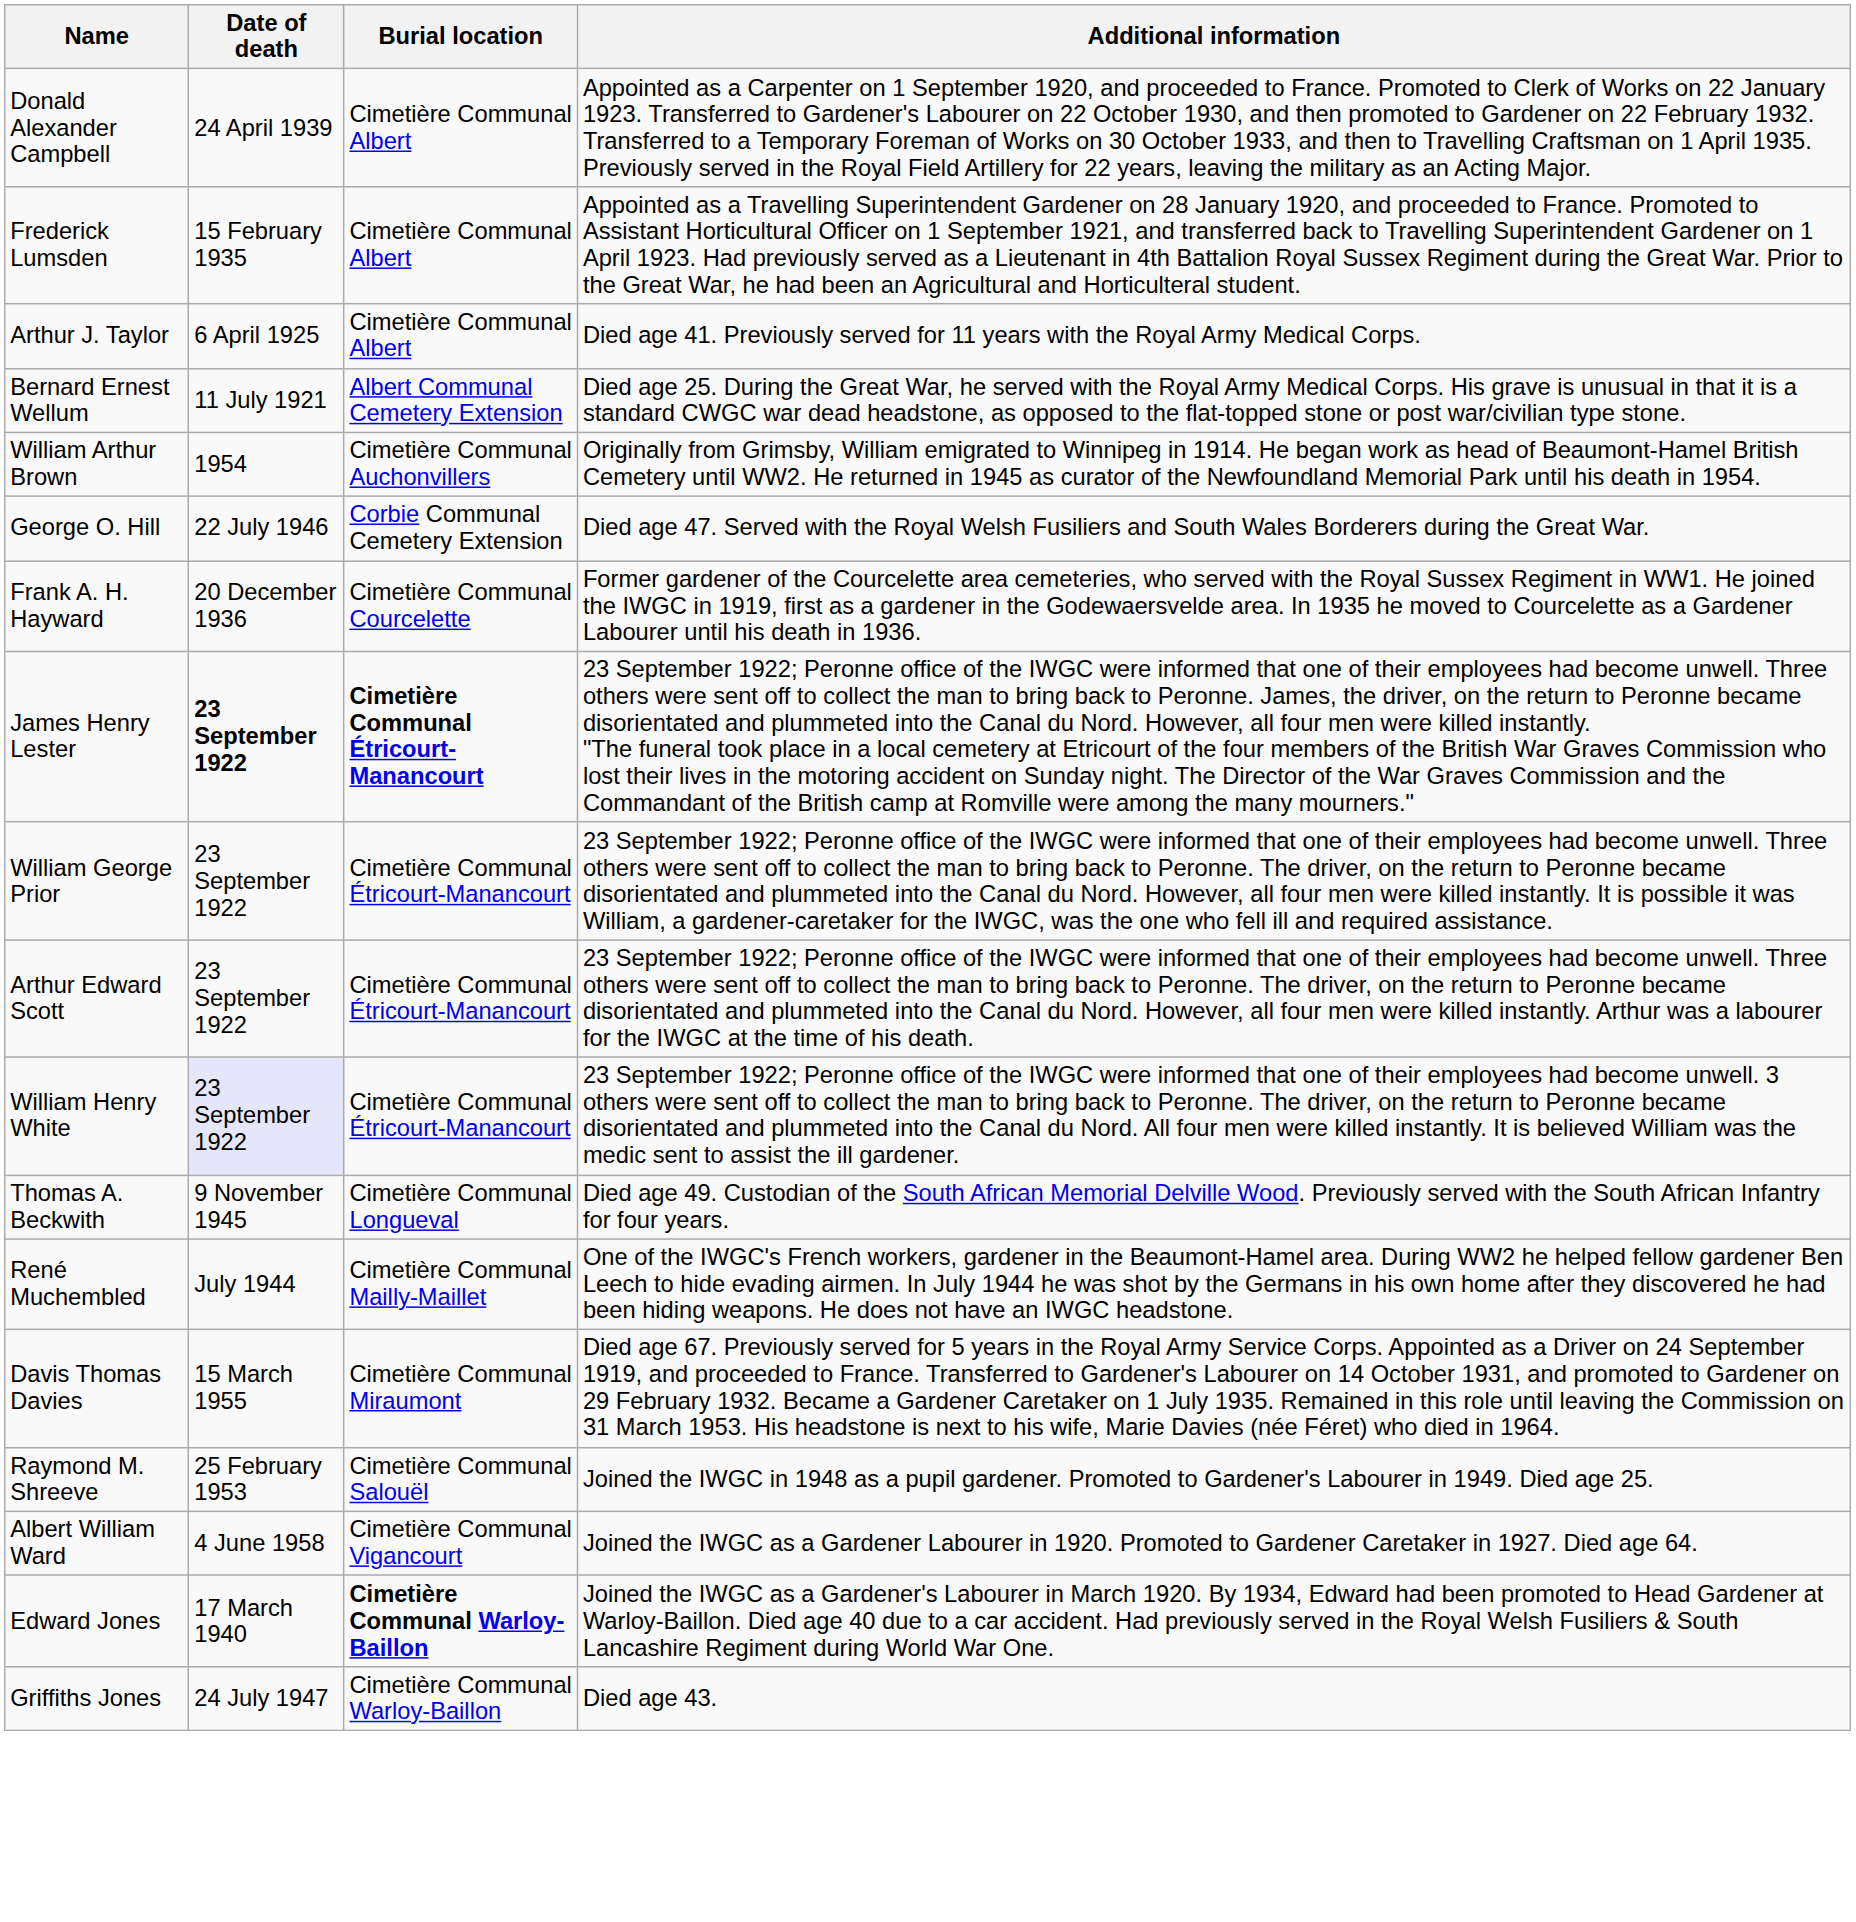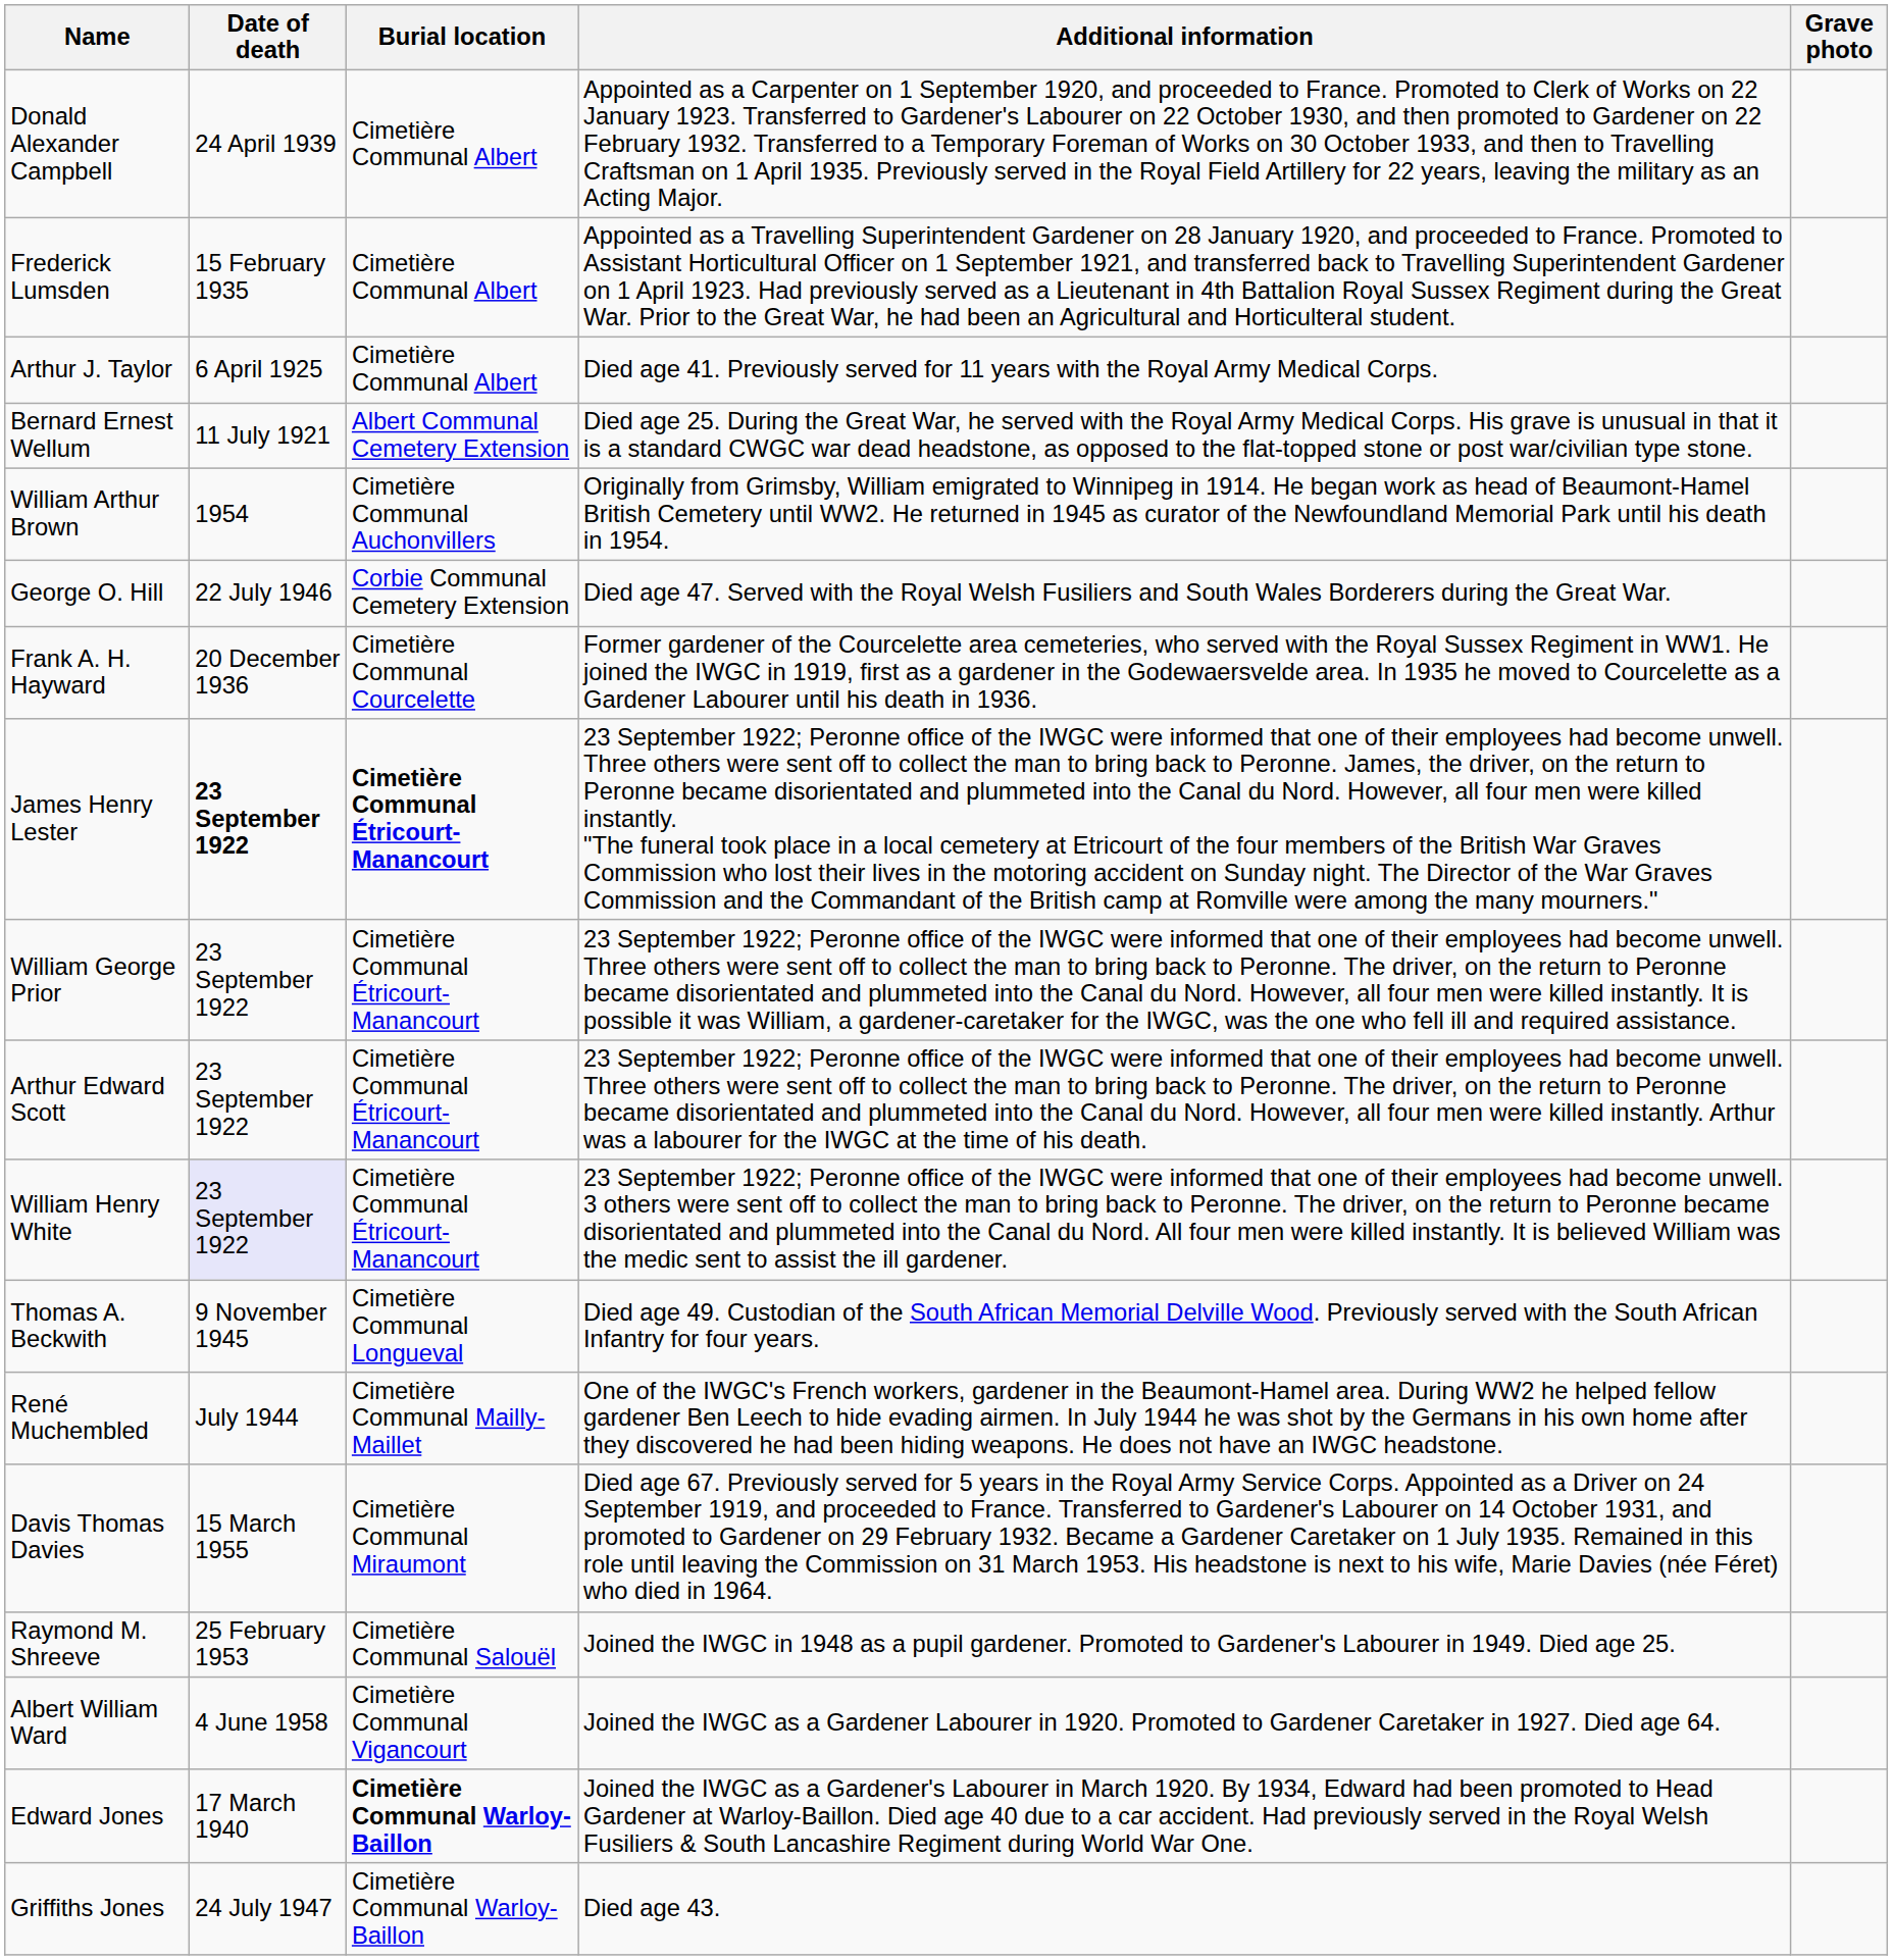+ column: Grave photo
